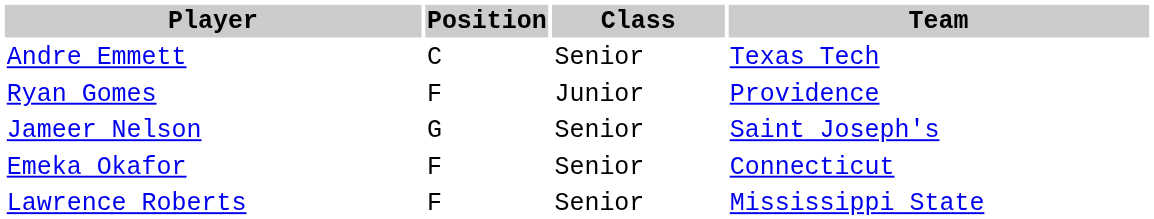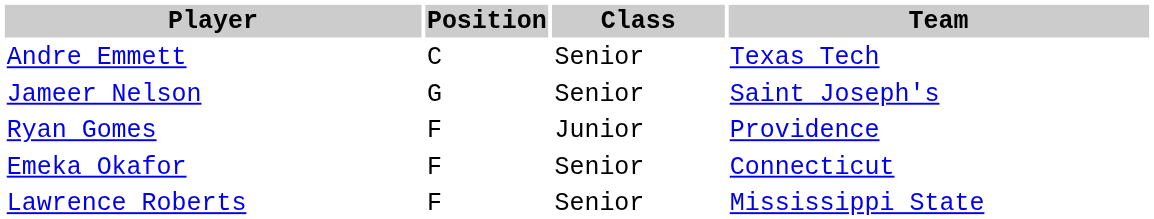rows swapped: Ryan Gomes <-> Jameer Nelson
